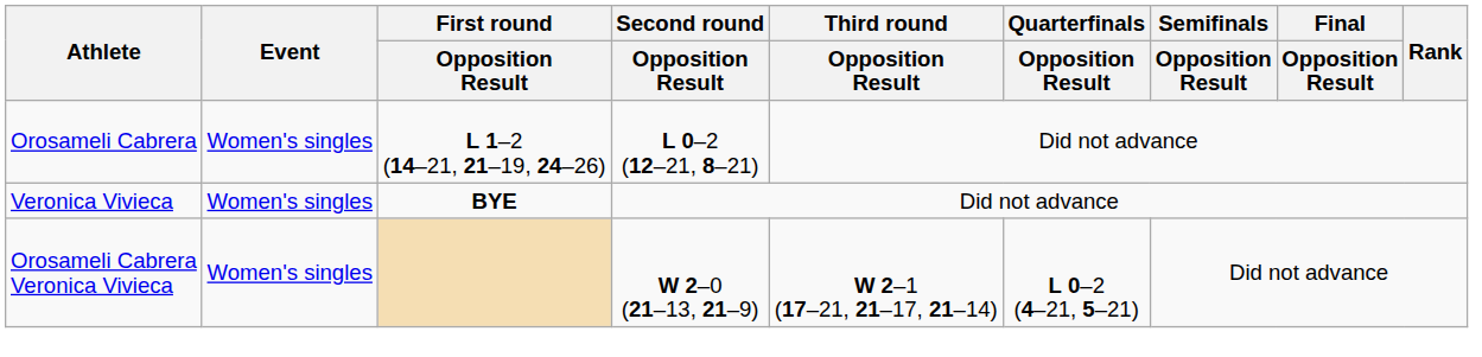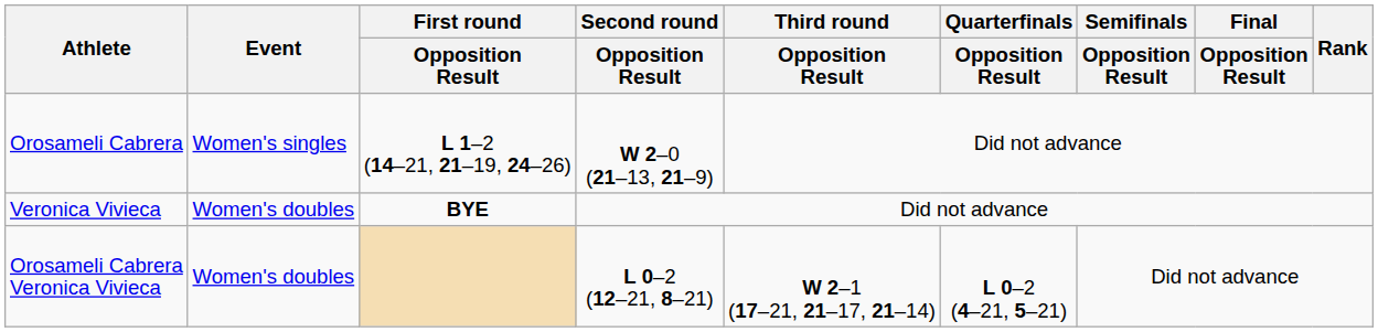Orosameli Cabrera | Second round / Opposition Result: L 0–2 (12–21, 8–21) -> W 2–0 (21–13, 21–9)
Veronica Vivieca | Event: Women's singles -> Women's doubles
Orosameli Cabrera Veronica Vivieca | Event: Women's singles -> Women's doubles
Orosameli Cabrera Veronica Vivieca | Second round / Opposition Result: W 2–0 (21–13, 21–9) -> L 0–2 (12–21, 8–21)
